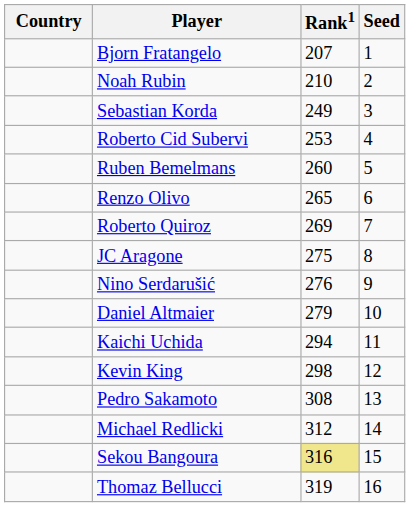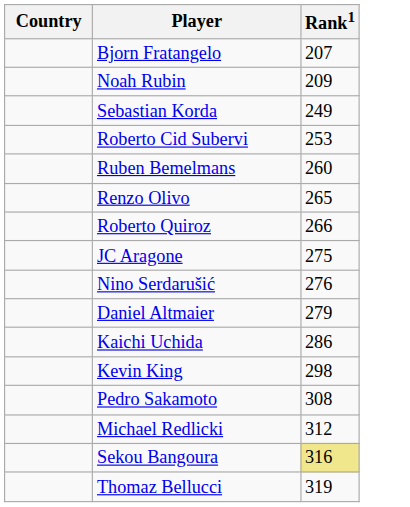- column: Seed | 1 | 2 | 3 | 4 | 5 | 6 | 7 | 8 | 9 | 10 | 11 | 12 | 13 | 14 | 15 | 16
Noah Rubin | Rank1: 210 -> 209
Roberto Quiroz | Rank1: 269 -> 266
Kaichi Uchida | Rank1: 294 -> 286
